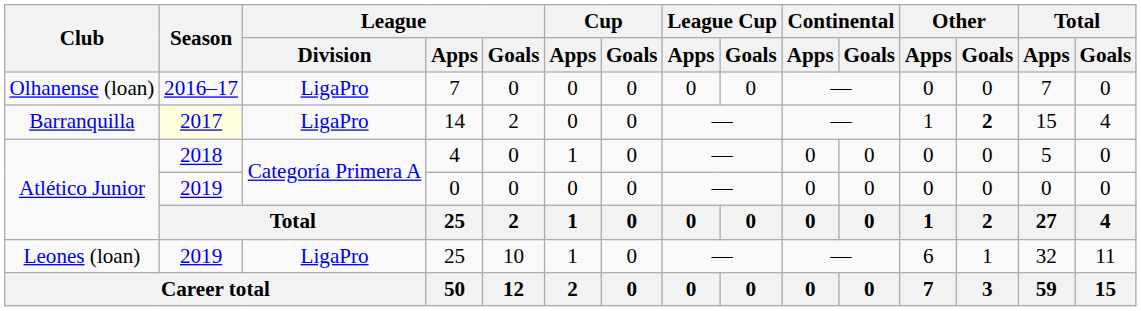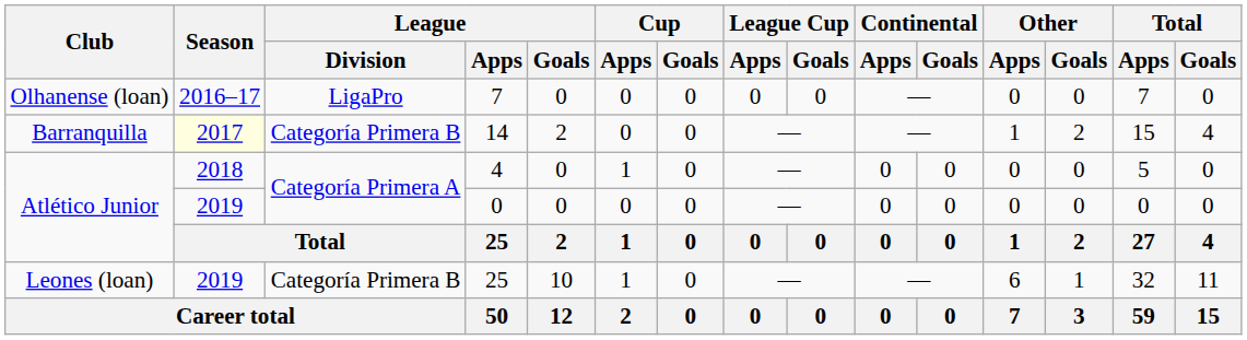14 | League / Division: LigaPro -> Categoría Primera B
14 | Other / Goals: bold -> normal
Leones (loan) / 25 | League / Division: LigaPro -> Categoría Primera B
